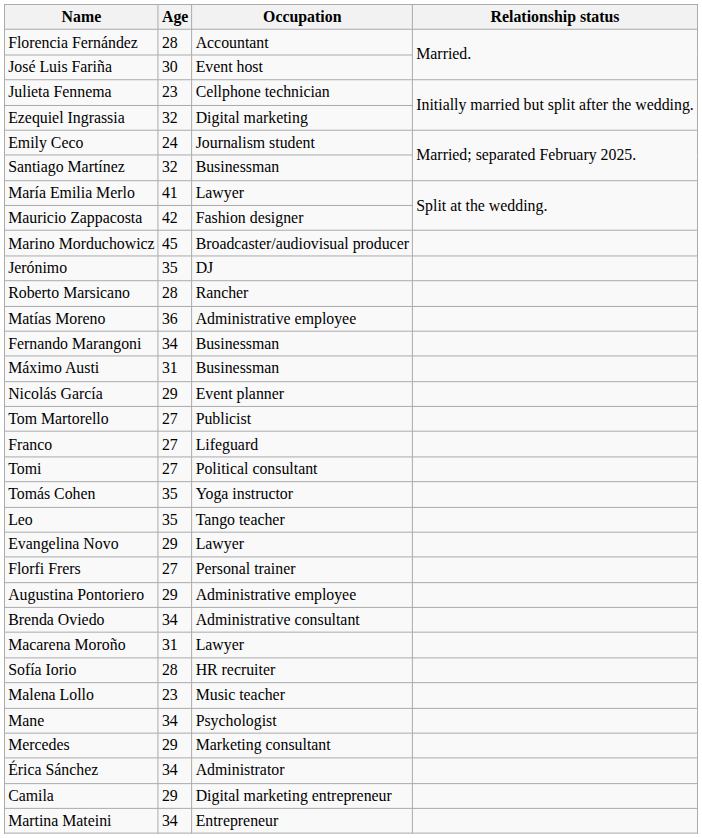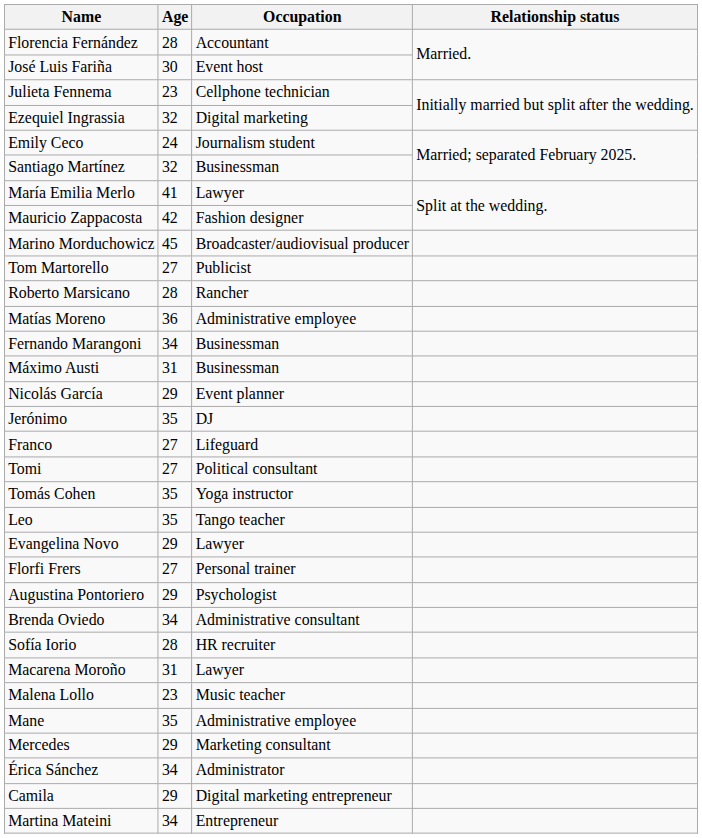rows swapped: Tom Martorello <-> Jerónimo
Augustina Pontoriero | Occupation: Administrative employee -> Psychologist
rows swapped: Sofía Iorio <-> Macarena Moroño
Mane | Age: 34 -> 35
Mane | Occupation: Psychologist -> Administrative employee
